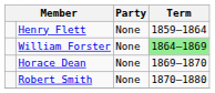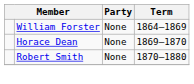- row: Henry Flett | None | 1859–1864
William Forster | Term: lightgreen background -> no background
